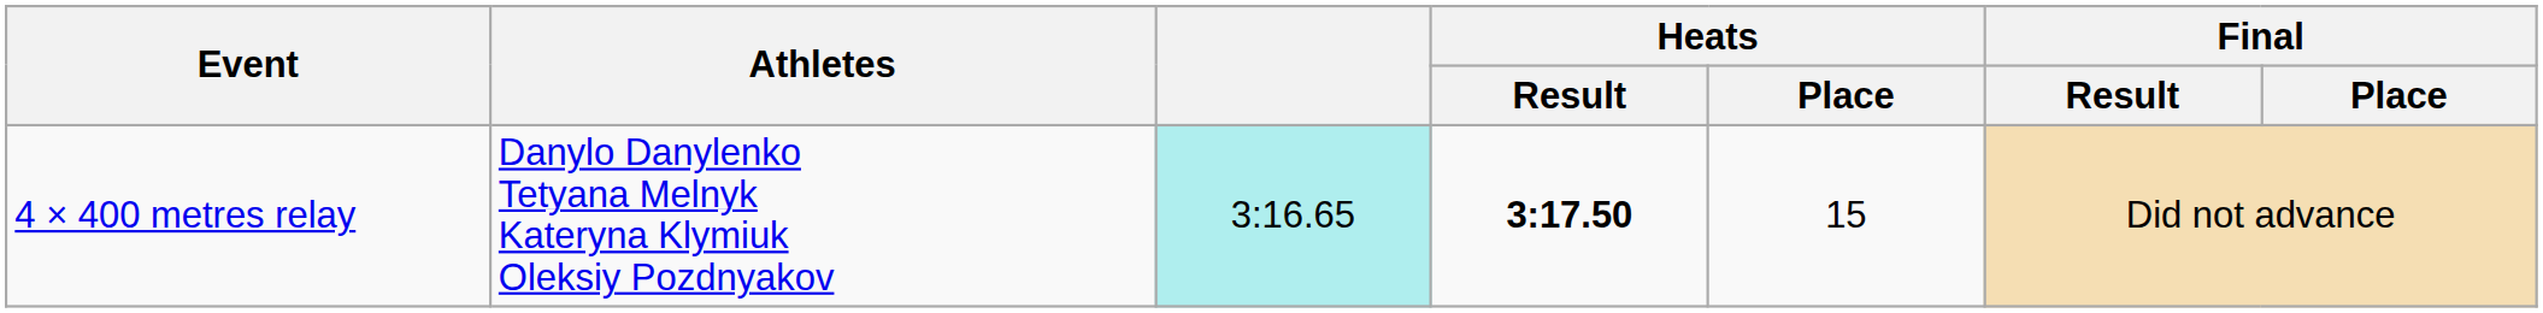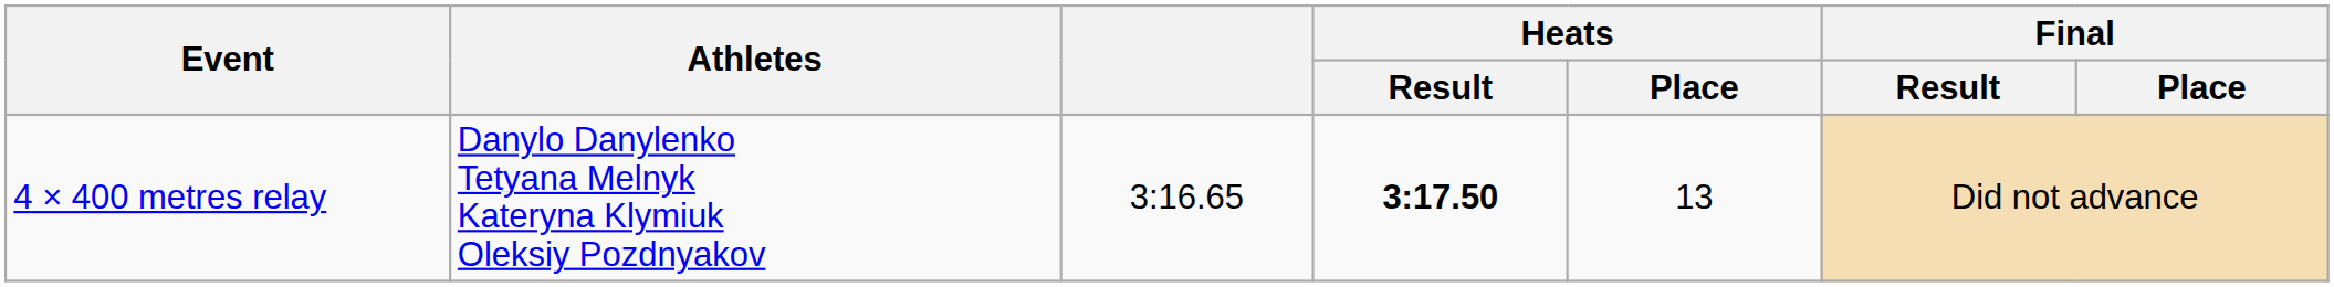4 × 400 metres relay | column 3: paleturquoise background -> no background
4 × 400 metres relay | Heats / Place: 15 -> 13
